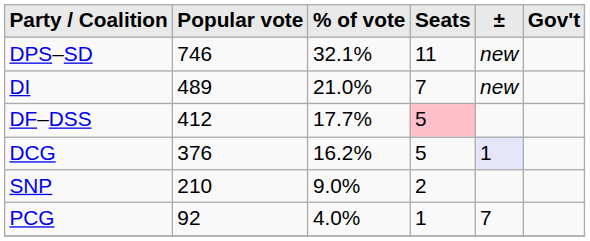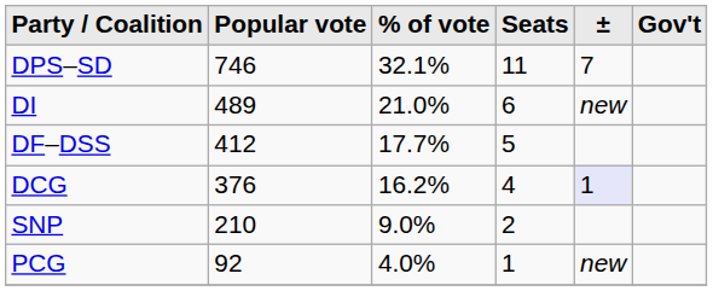DPS–SD | ±: new -> 7
DI | Seats: 7 -> 6
DF–DSS | Seats: pink background -> no background
DCG | Seats: 5 -> 4
PCG | ±: 7 -> new
